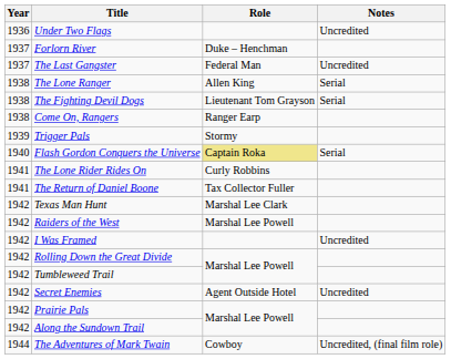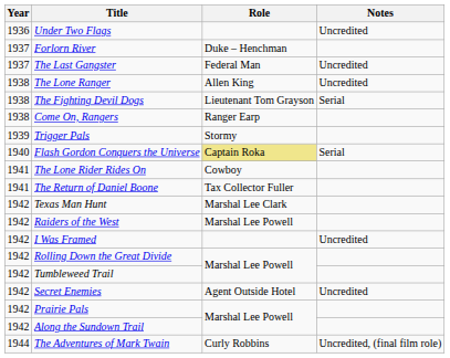The Lone Ranger | Notes: Serial -> Uncredited
The Lone Rider Rides On | Role: Curly Robbins -> Cowboy
The Adventures of Mark Twain | Role: Cowboy -> Curly Robbins
